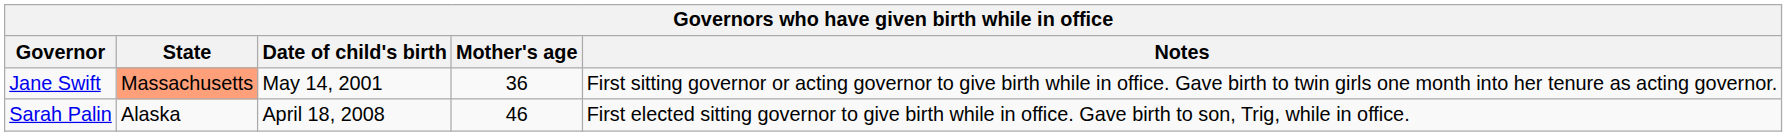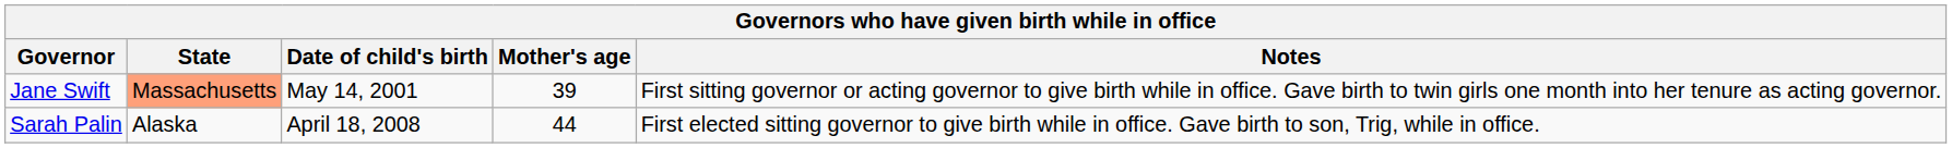Jane Swift | Mother's age: 36 -> 39
Sarah Palin | Mother's age: 46 -> 44
